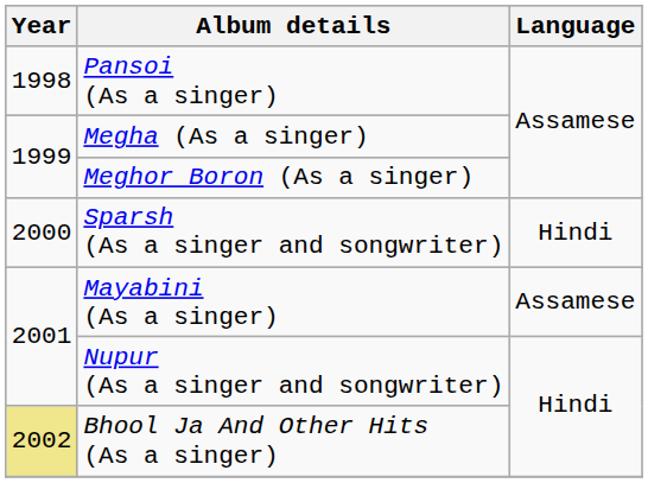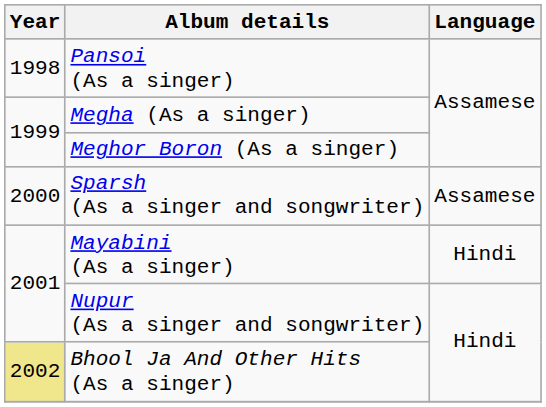Sparsh (As a singer and songwriter) | Language: Hindi -> Assamese
Mayabini (As a singer) | Language: Assamese -> Hindi
